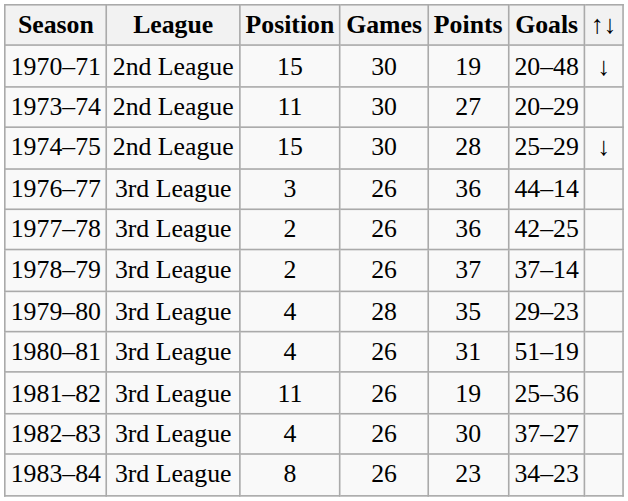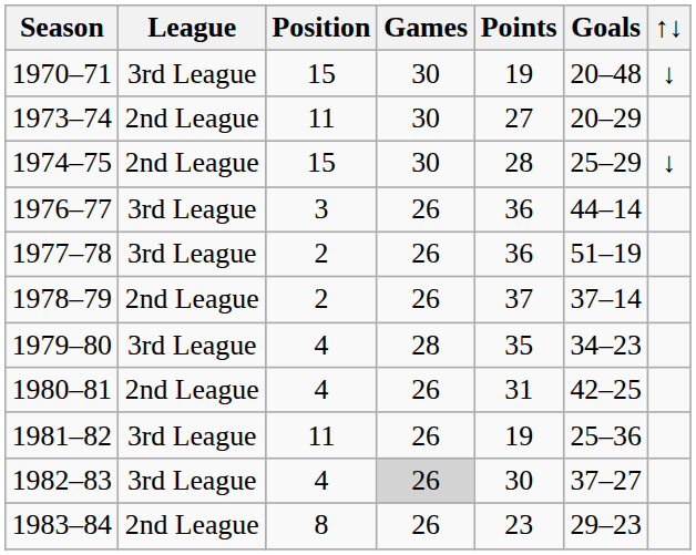1970–71 | League: 2nd League -> 3rd League
1977–78 | Goals: 42–25 -> 51–19
1978–79 | League: 3rd League -> 2nd League
1979–80 | Goals: 29–23 -> 34–23
1980–81 | League: 3rd League -> 2nd League
1980–81 | Goals: 51–19 -> 42–25
1982–83 | Games: no background -> lightgrey background
1983–84 | League: 3rd League -> 2nd League
1983–84 | Goals: 34–23 -> 29–23
